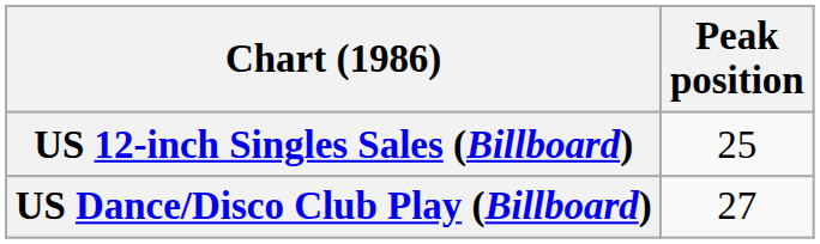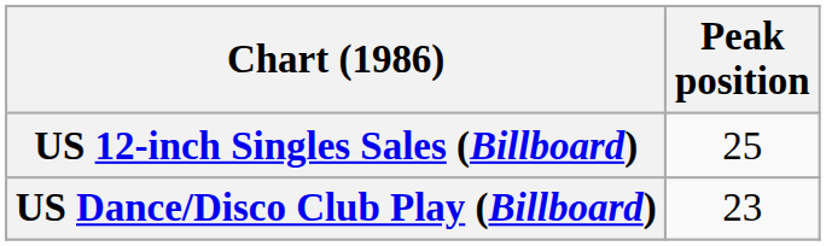US Dance/Disco Club Play (Billboard) | Peak position: 27 -> 23
